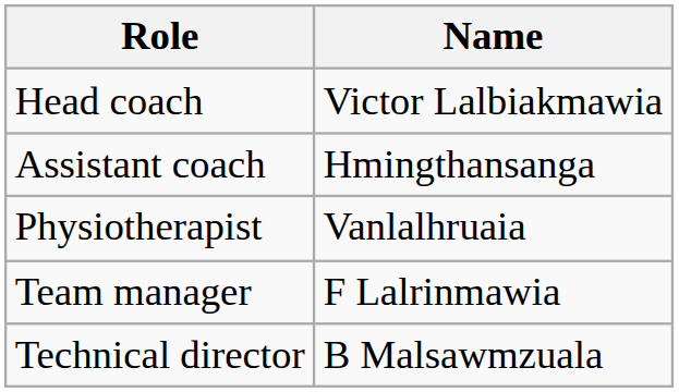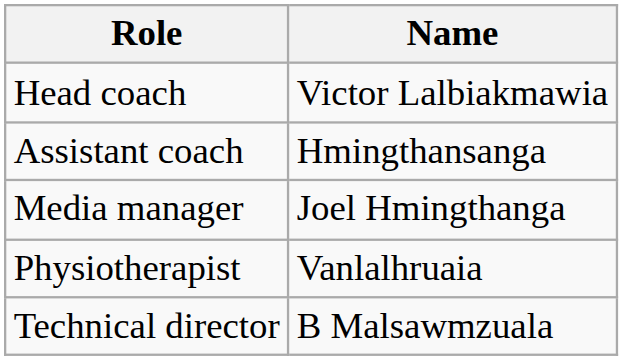+ row: Media manager | Joel Hmingthanga
- row: Team manager | F Lalrinmawia
